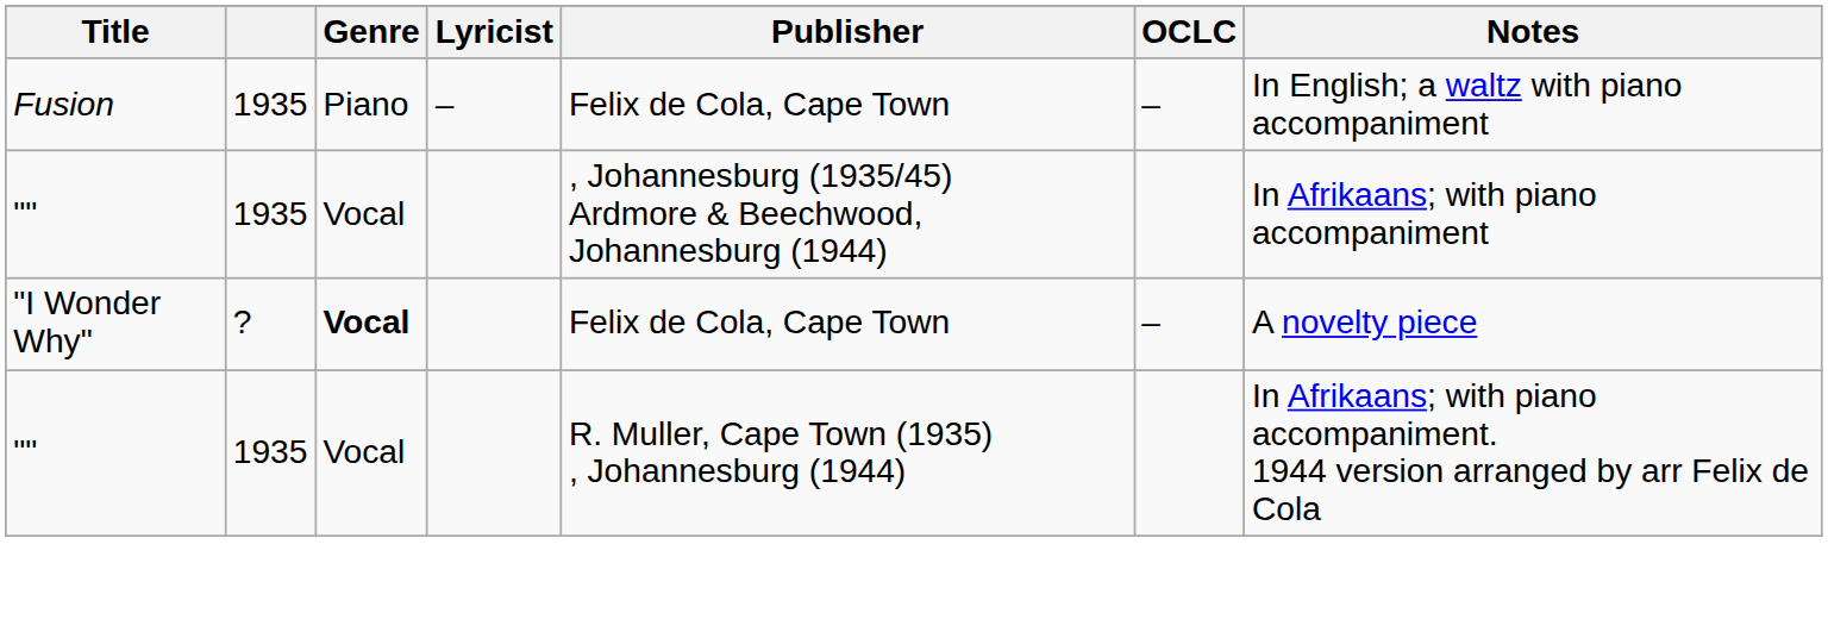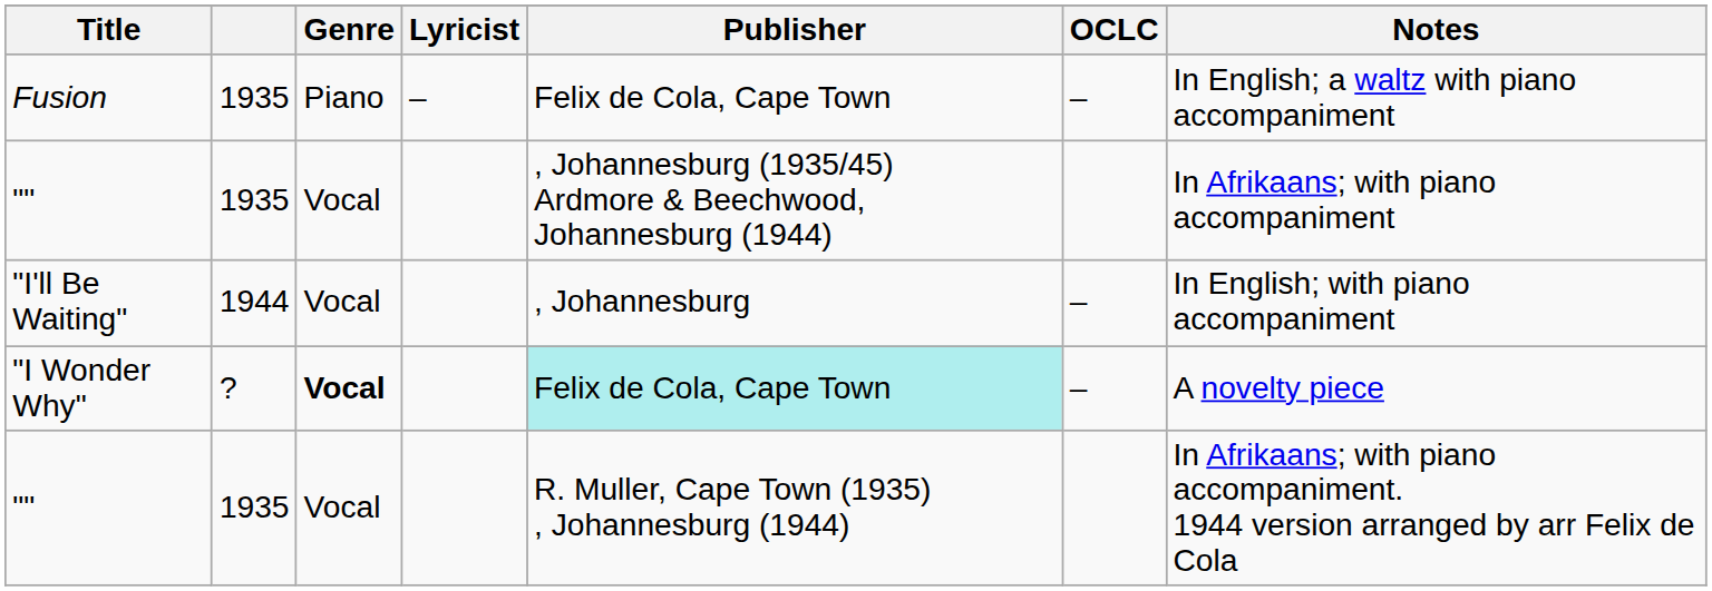+ row: "I'll Be Waiting" | 1944 | Vocal | , Johannesburg | – | In English; with piano accompaniment
"I Wonder Why" | Publisher: no background -> paleturquoise background
